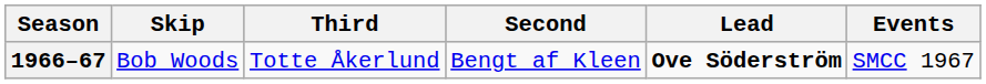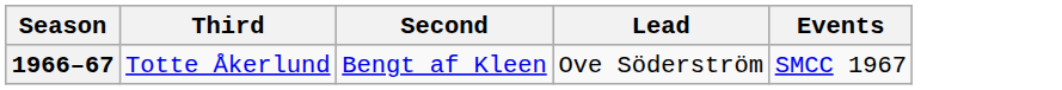- column: Skip | Bob Woods
1966–67 | Lead: bold -> normal
